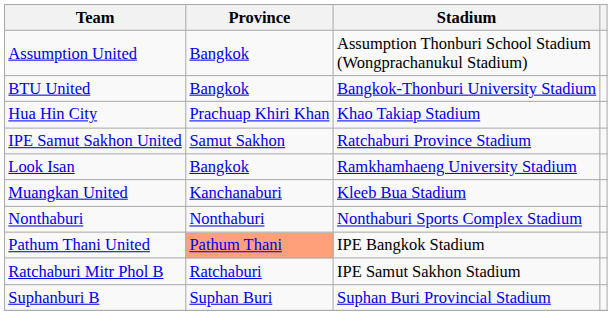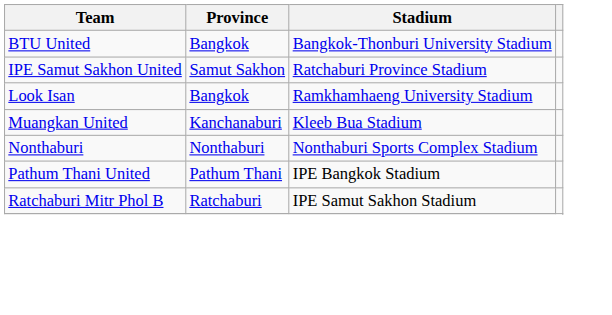- row: Assumption United | Bangkok | Assumption Thonburi School Stadium (Wongprachanukul Stadium)
- row: Hua Hin City | Prachuap Khiri Khan | Khao Takiap Stadium
Pathum Thani United | Province: lightsalmon background -> no background
- row: Suphanburi B | Suphan Buri | Suphan Buri Provincial Stadium
